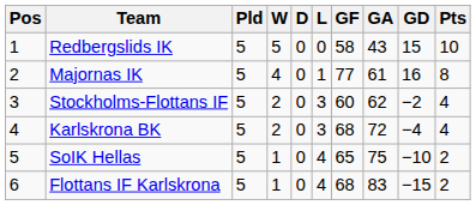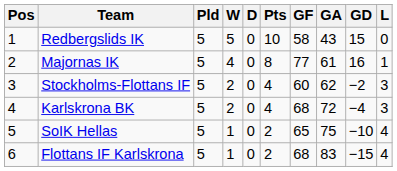columns swapped: L <-> Pts
